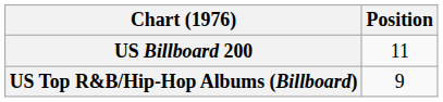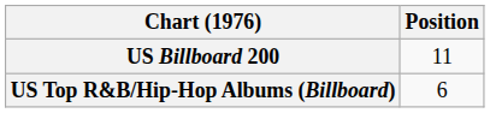US Top R&B/Hip-Hop Albums (Billboard) | Position: 9 -> 6
